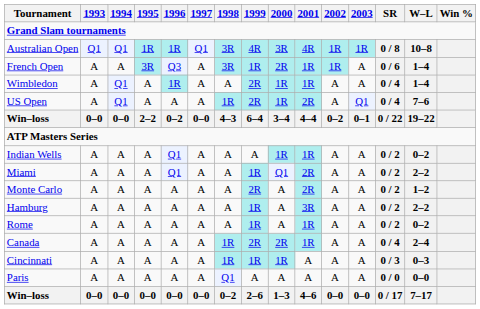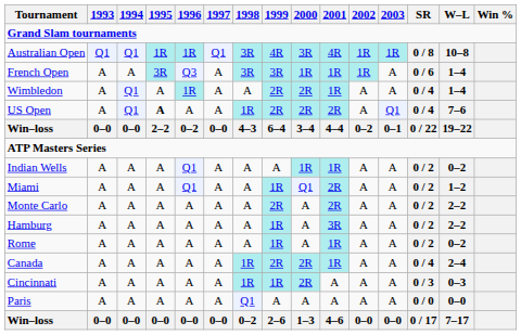French Open | 1999: 1R -> 3R
French Open | 2000: 2R -> 1R
Wimbledon | 2000: 1R -> 2R
US Open | 1995: normal -> bold
US Open | 2000: 1R -> 2R
Miami | W–L: 2–2 -> 1–2
Monte Carlo | W–L: 1–2 -> 2–2
Cincinnati | 2000: 1R -> 2R
